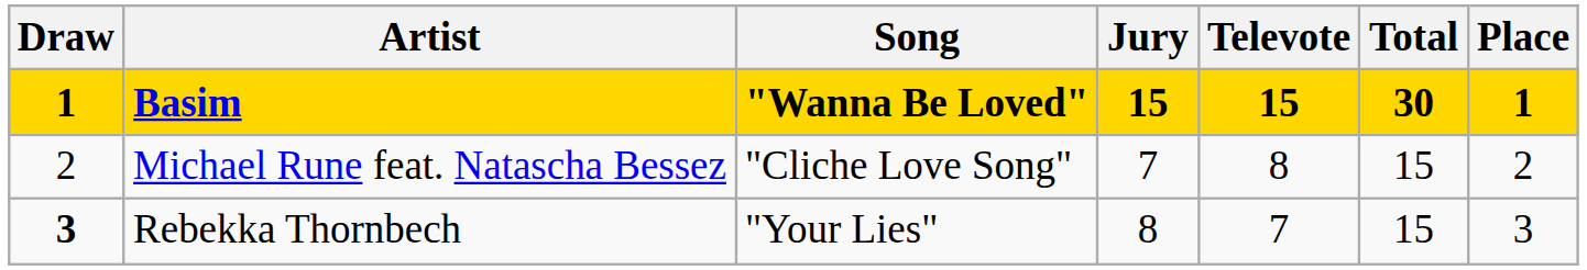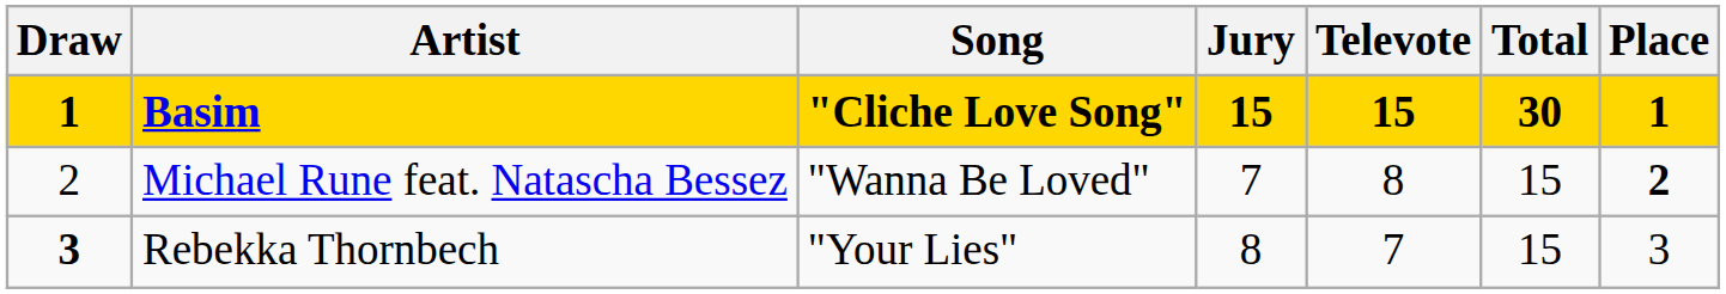Basim | Song: "Wanna Be Loved" -> "Cliche Love Song"
Michael Rune feat. Natascha Bessez | Song: "Cliche Love Song" -> "Wanna Be Loved"
Michael Rune feat. Natascha Bessez | Place: normal -> bold
